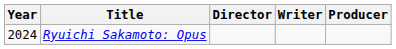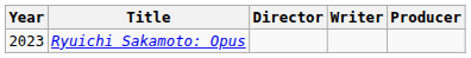Ryuichi Sakamoto: Opus | Year: 2024 -> 2023
